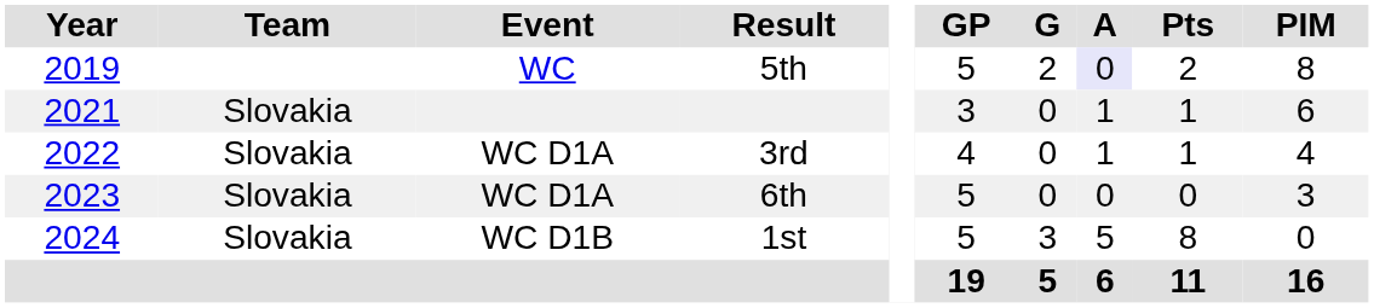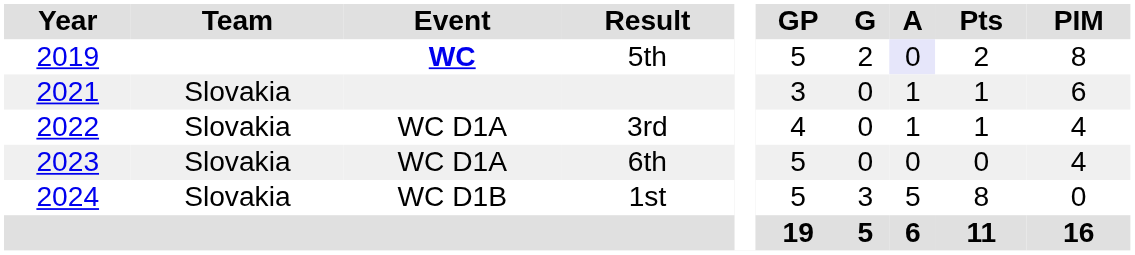5th | Event: normal -> bold
6th | PIM: 3 -> 4
